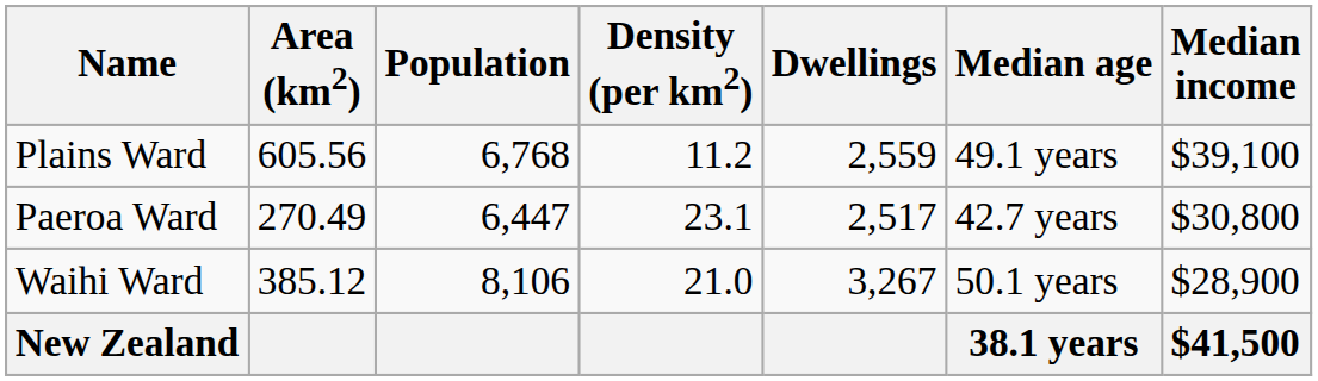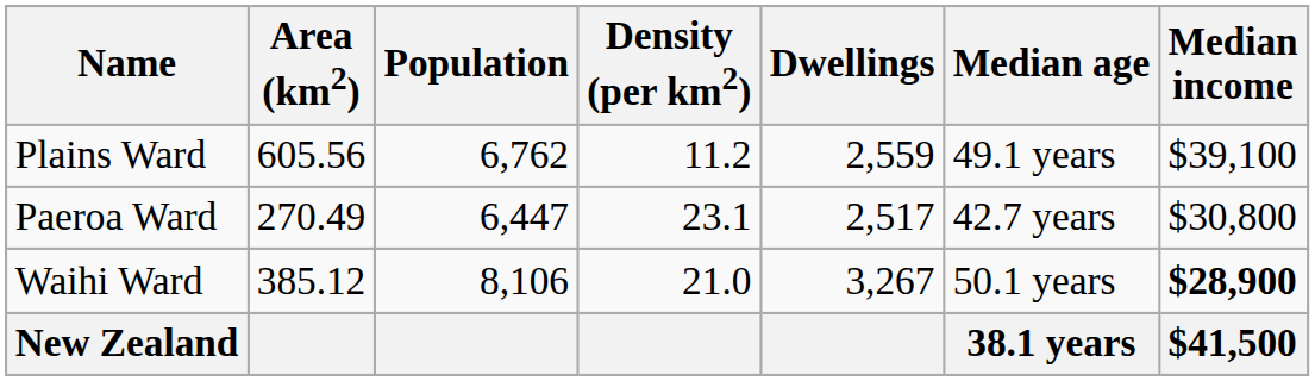Plains Ward | Population: 6,768 -> 6,762
Waihi Ward | Median income: normal -> bold
